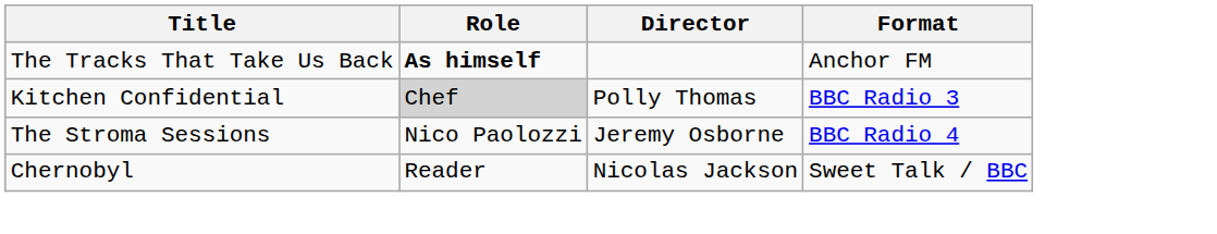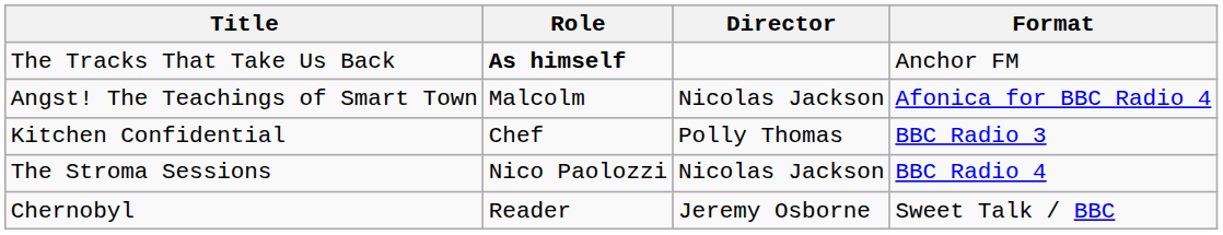+ row: Angst! The Teachings of Smart Town | Malcolm | Nicolas Jackson | Afonica for BBC Radio 4
Kitchen Confidential | Role: lightgrey background -> no background
The Stroma Sessions | Director: Jeremy Osborne -> Nicolas Jackson
Chernobyl | Director: Nicolas Jackson -> Jeremy Osborne
